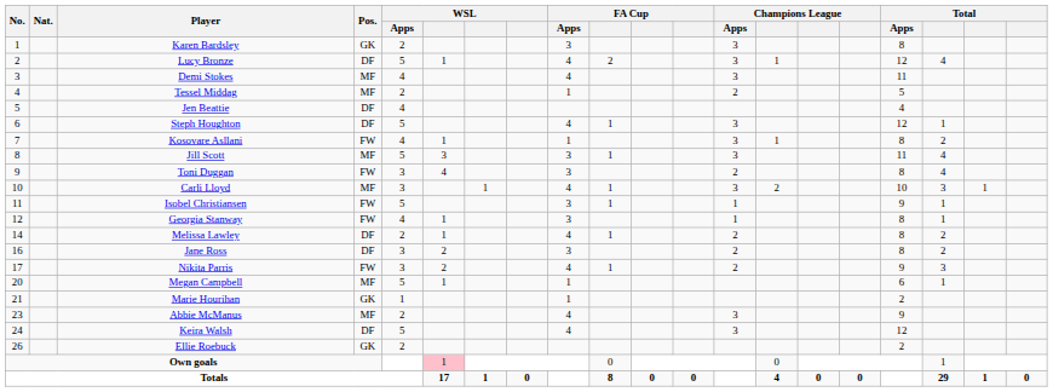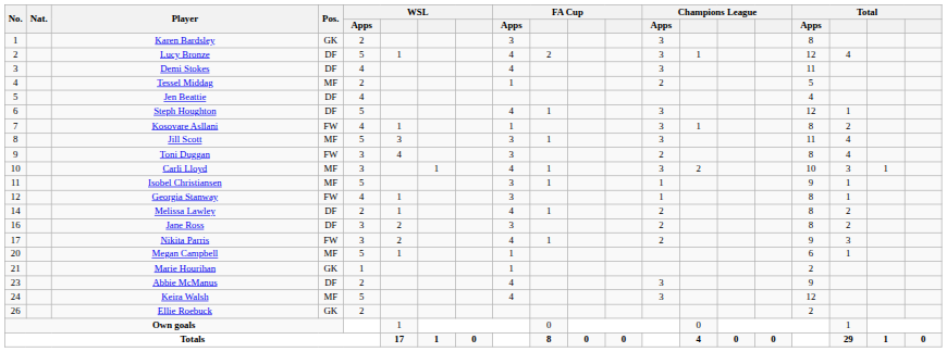Demi Stokes | Pos.: MF -> DF
Isobel Christiansen | Pos.: FW -> MF
Abbie McManus | Pos.: MF -> DF
Keira Walsh | Pos.: DF -> MF
Own goals | column 6: pink background -> no background
